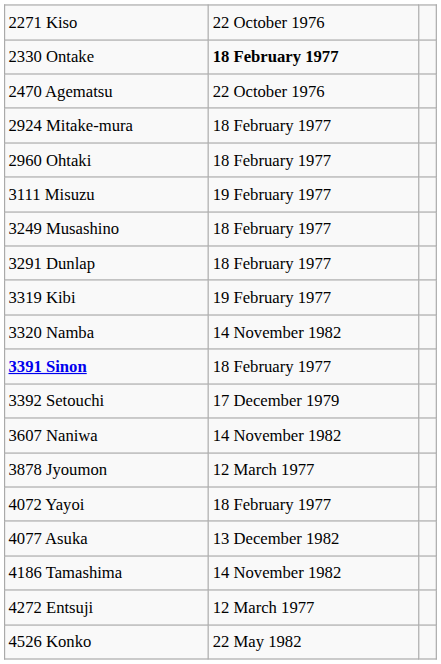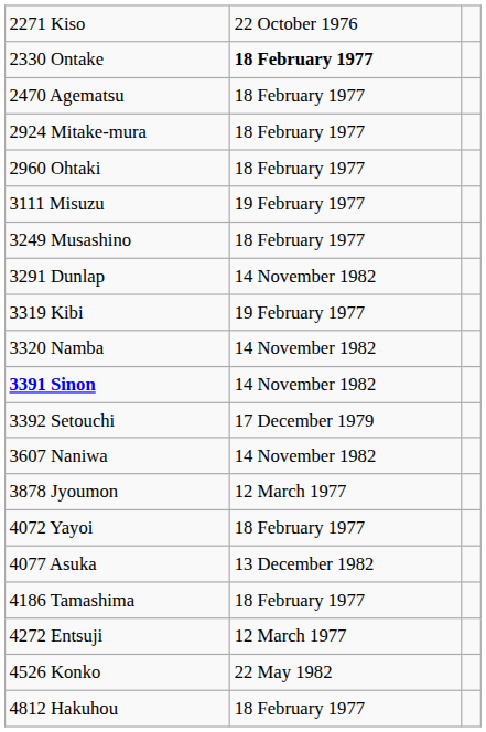2470 Agematsu | column 2: 22 October 1976 -> 18 February 1977
3291 Dunlap | column 2: 18 February 1977 -> 14 November 1982
3391 Sinon | column 2: 18 February 1977 -> 14 November 1982
4186 Tamashima | column 2: 14 November 1982 -> 18 February 1977
+ row: 4812 Hakuhou | 18 February 1977
